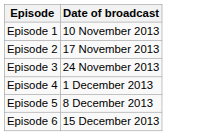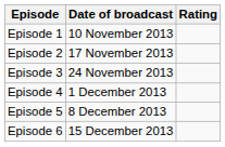+ column: Rating
